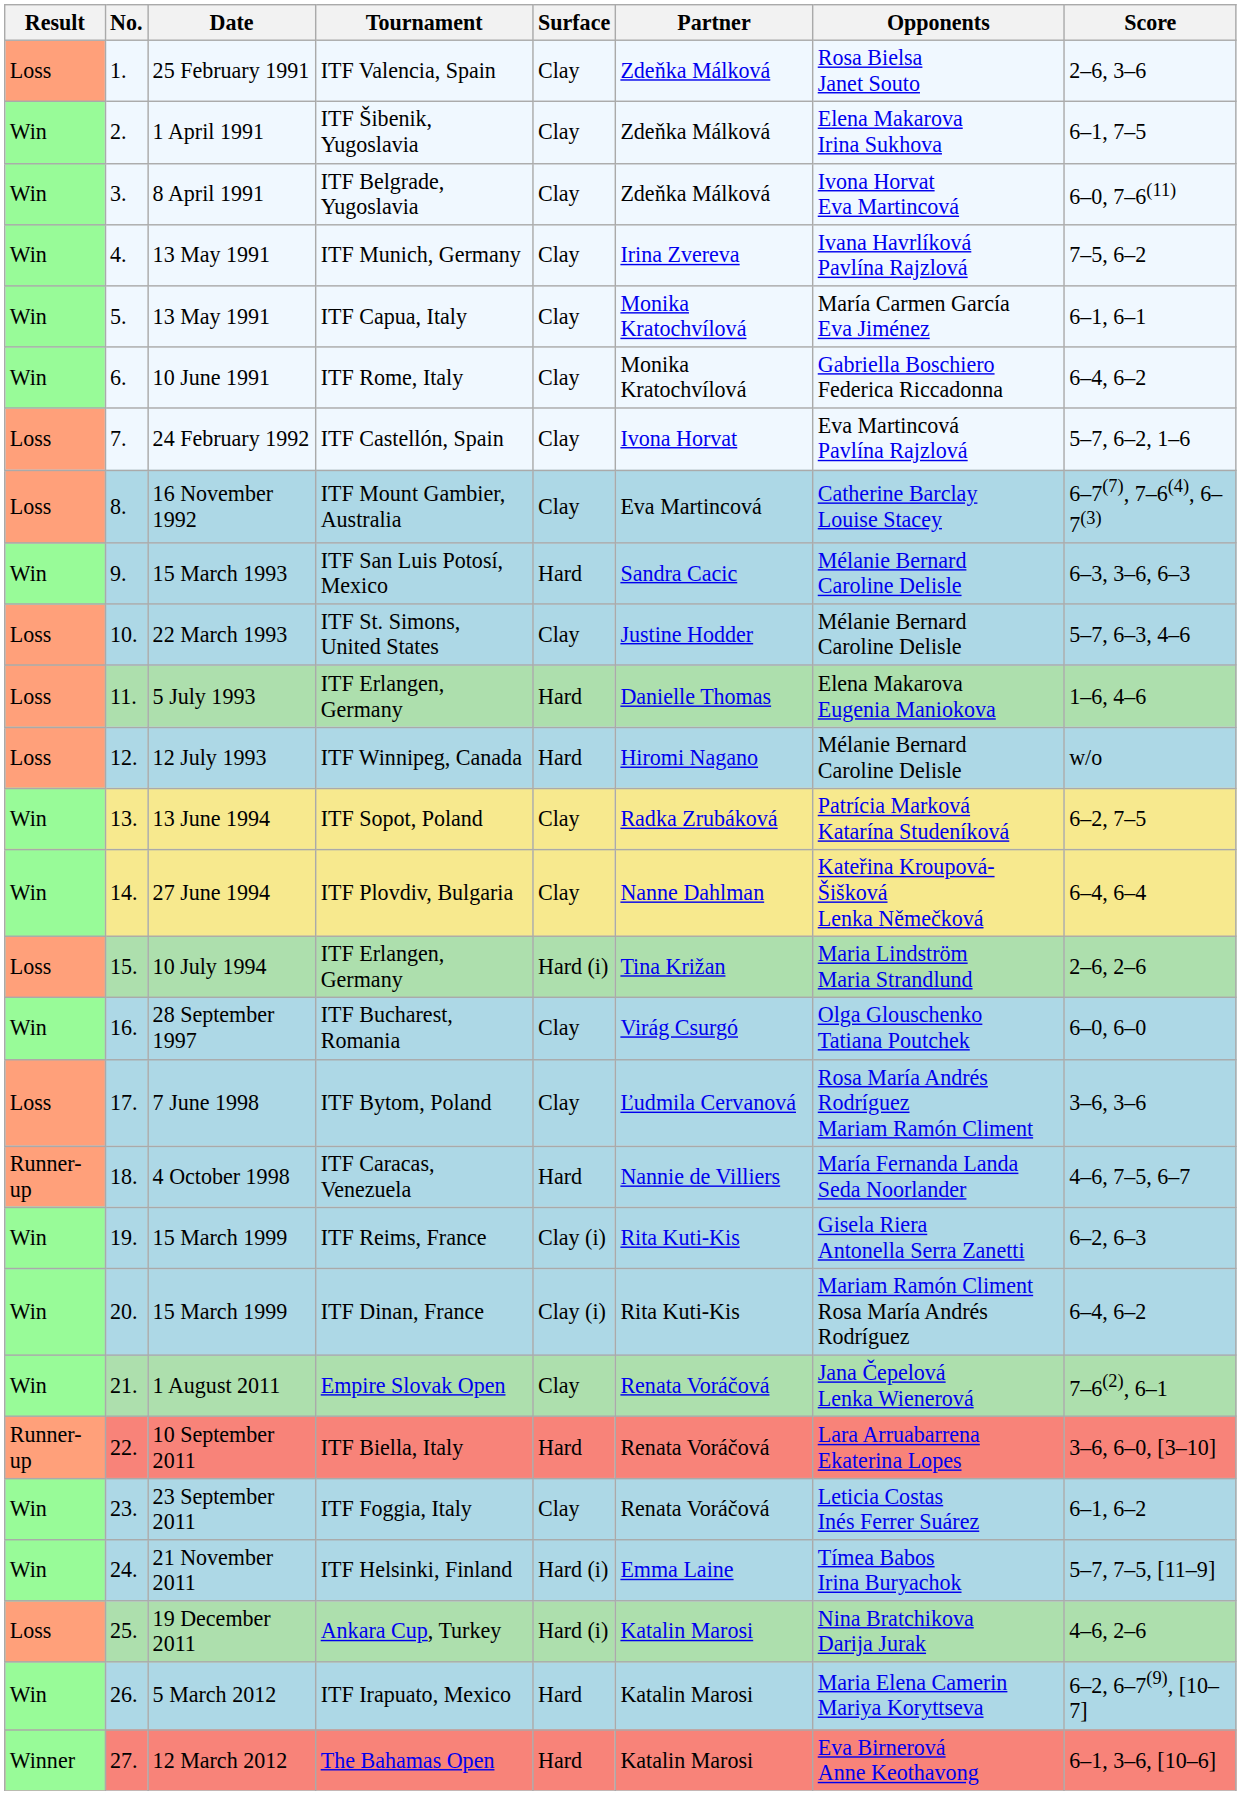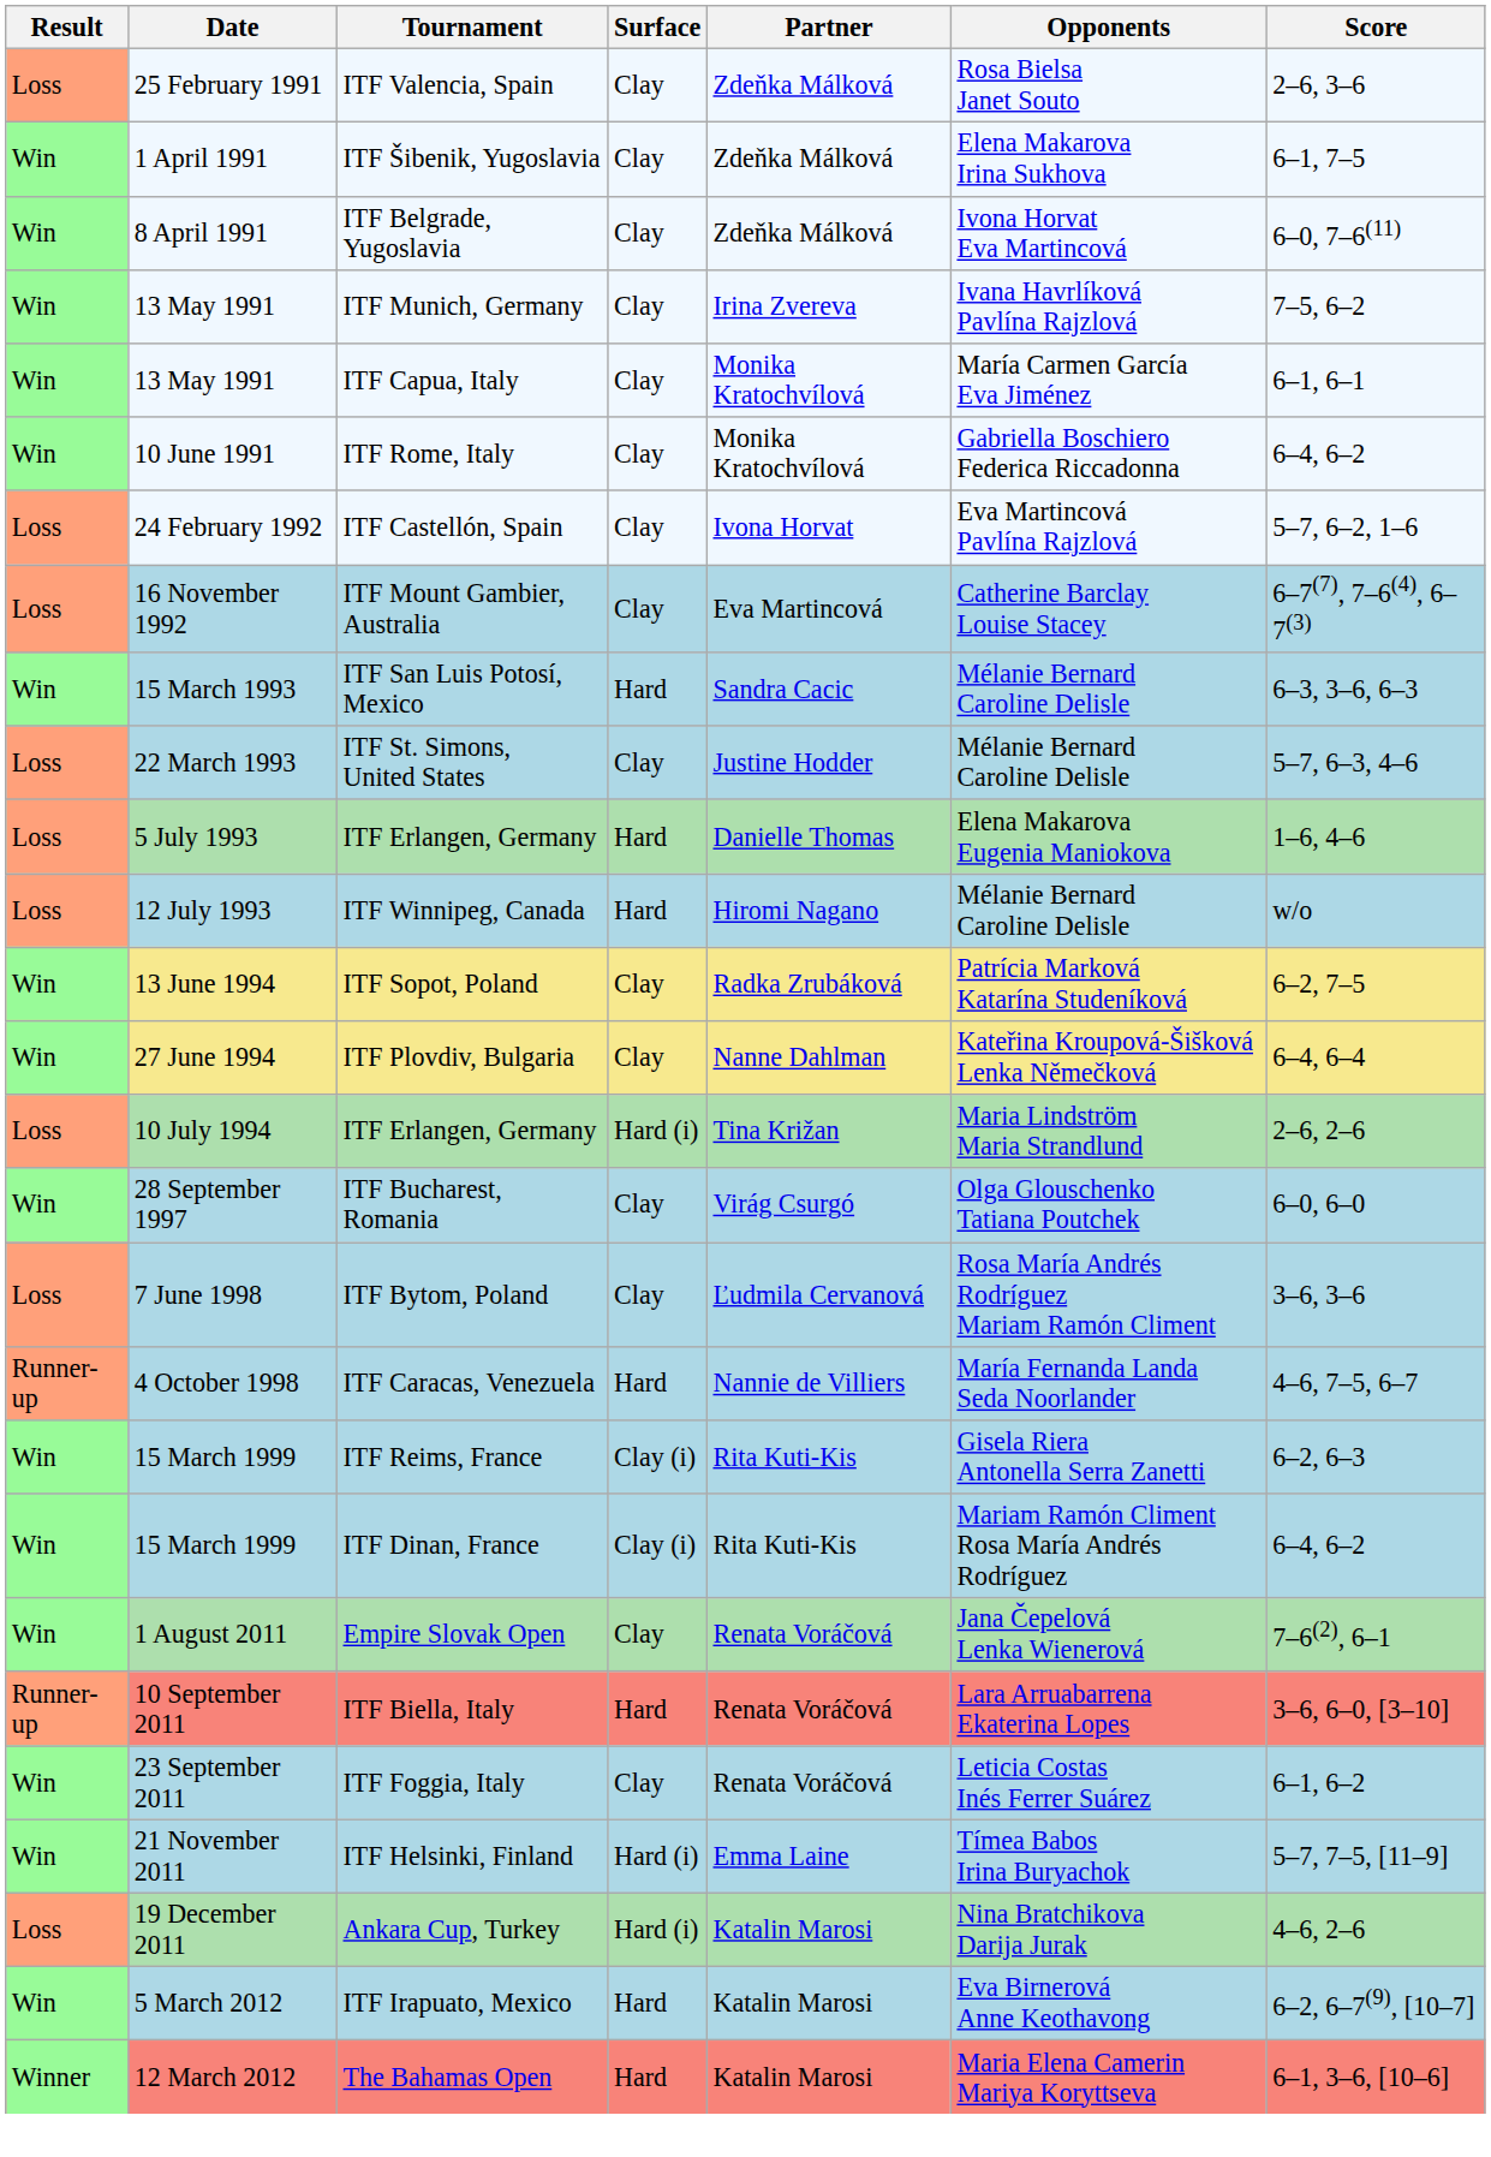- column: No. | 1. | 2. | 3. | 4. | 5. | 6. | 7. | 8. | 9. | 10. | 11. | 12. | 13. | 14. | 15. | 16. | 17. | 18. | 19. | 20. | 21. | 22. | 23. | 24. | 25. | 26. | 27.
ITF Irapuato, Mexico | Opponents: Maria Elena Camerin Mariya Koryttseva -> Eva Birnerová Anne Keothavong
The Bahamas Open | Opponents: Eva Birnerová Anne Keothavong -> Maria Elena Camerin Mariya Koryttseva
